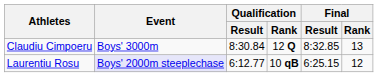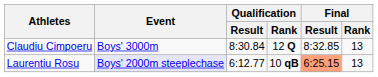Laurentiu Rosu | Final / Result: no background -> lightsalmon background
Laurentiu Rosu | Final / Rank: 12 -> 13
